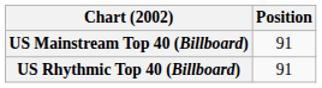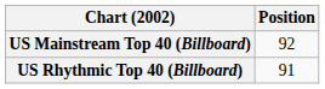US Mainstream Top 40 (Billboard) | Position: 91 -> 92
